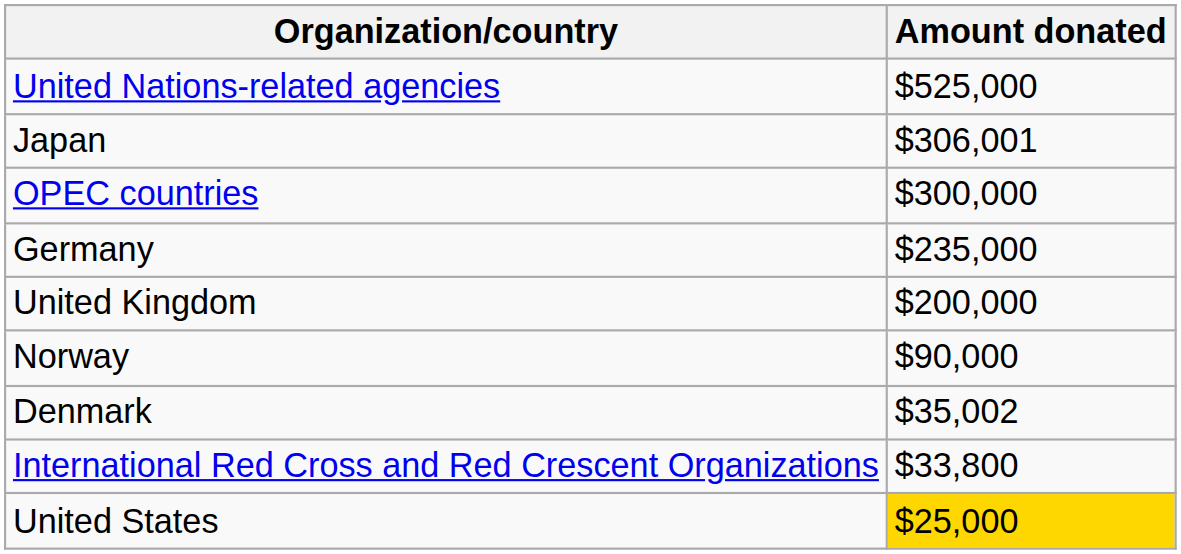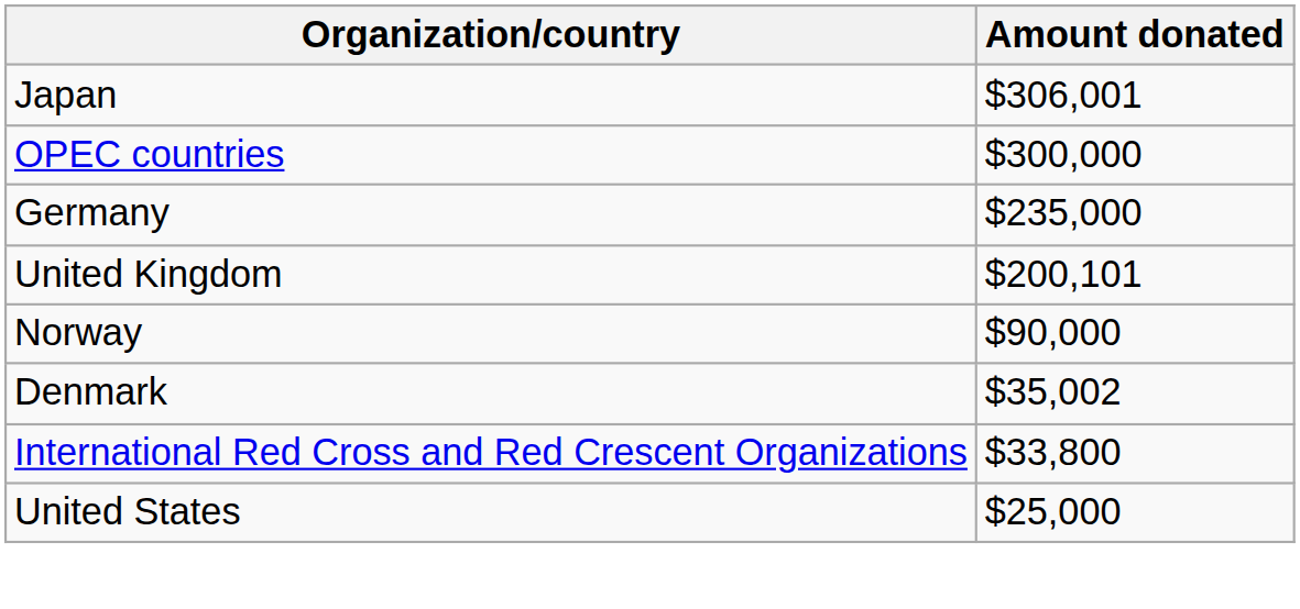- row: United Nations-related agencies | $525,000
United Kingdom | Amount donated: $200,000 -> $200,101
United States | Amount donated: gold background -> no background
